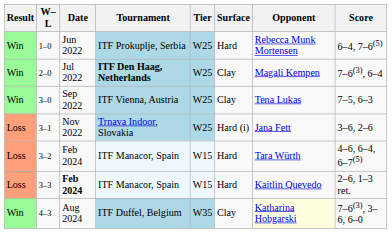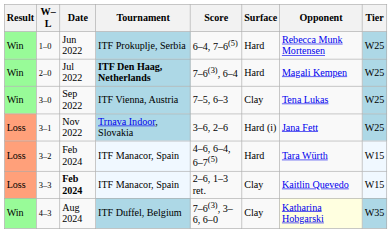columns swapped: Tier <-> Score
2–0 | Surface: Clay -> Hard
3–3 | Surface: Hard -> Clay
